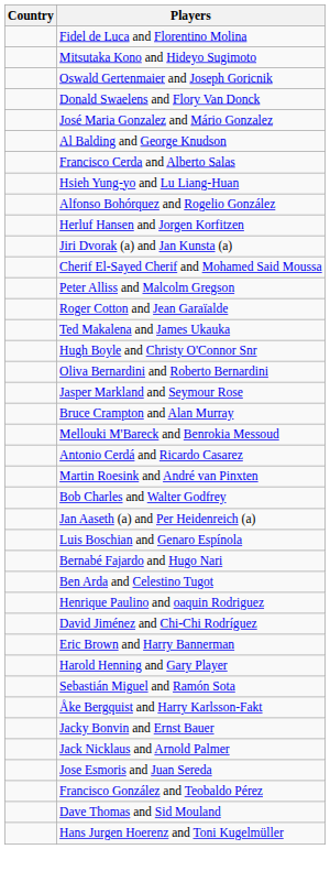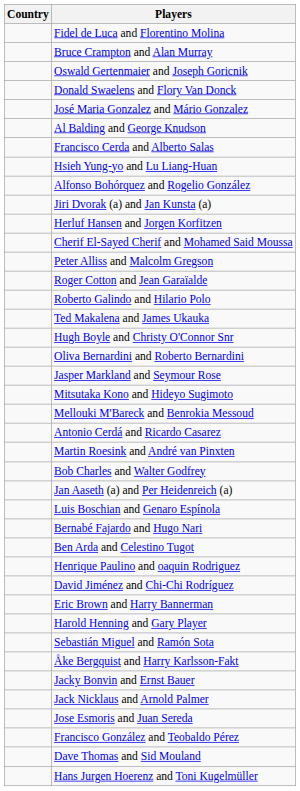rows swapped: Bruce Crampton and Alan Murray <-> Mitsutaka Kono and Hideyo Sugimoto
rows swapped: Jiri Dvorak (a) and Jan Kunsta (a) <-> Herluf Hansen and Jorgen Korfitzen
+ row: Roberto Galindo and Hilario Polo
